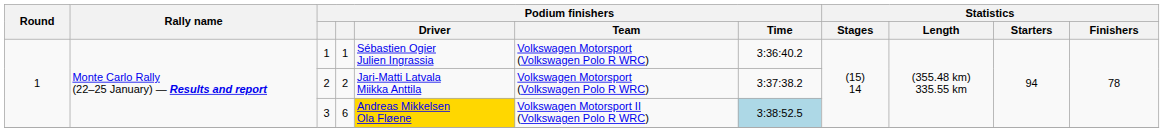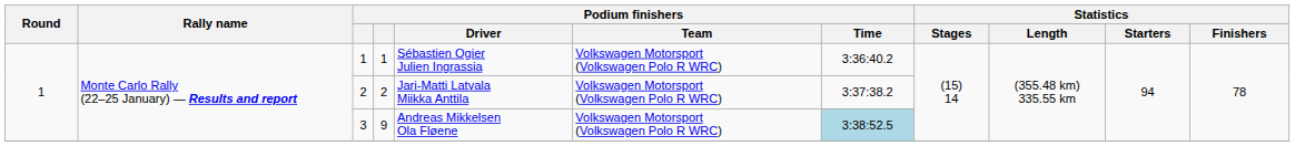3 | column 4: 6 -> 9
3 | Podium finishers / Driver: gold background -> no background
3 | Podium finishers / Team: Volkswagen Motorsport II (Volkswagen Polo R WRC) -> Volkswagen Motorsport (Volkswagen Polo R WRC)
